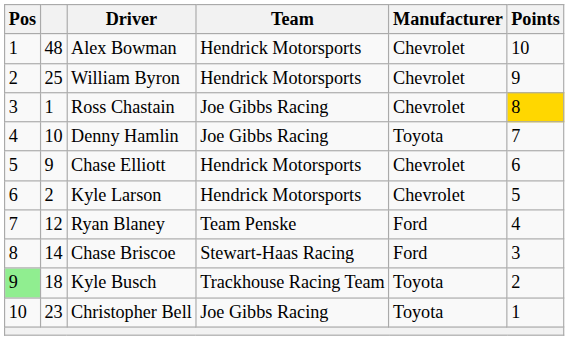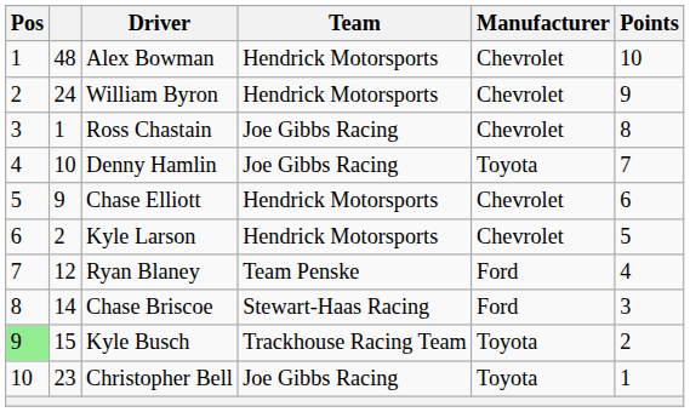William Byron | column 2: 25 -> 24
Ross Chastain | Points: gold background -> no background
Kyle Busch | column 2: 18 -> 15
